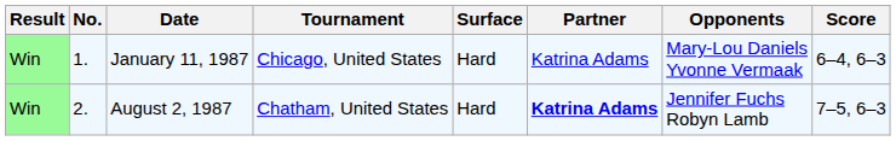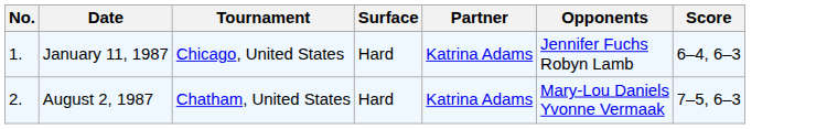- column: Result | Win | Win
January 11, 1987 | Opponents: Mary-Lou Daniels Yvonne Vermaak -> Jennifer Fuchs Robyn Lamb
August 2, 1987 | Partner: bold -> normal
August 2, 1987 | Opponents: Jennifer Fuchs Robyn Lamb -> Mary-Lou Daniels Yvonne Vermaak
